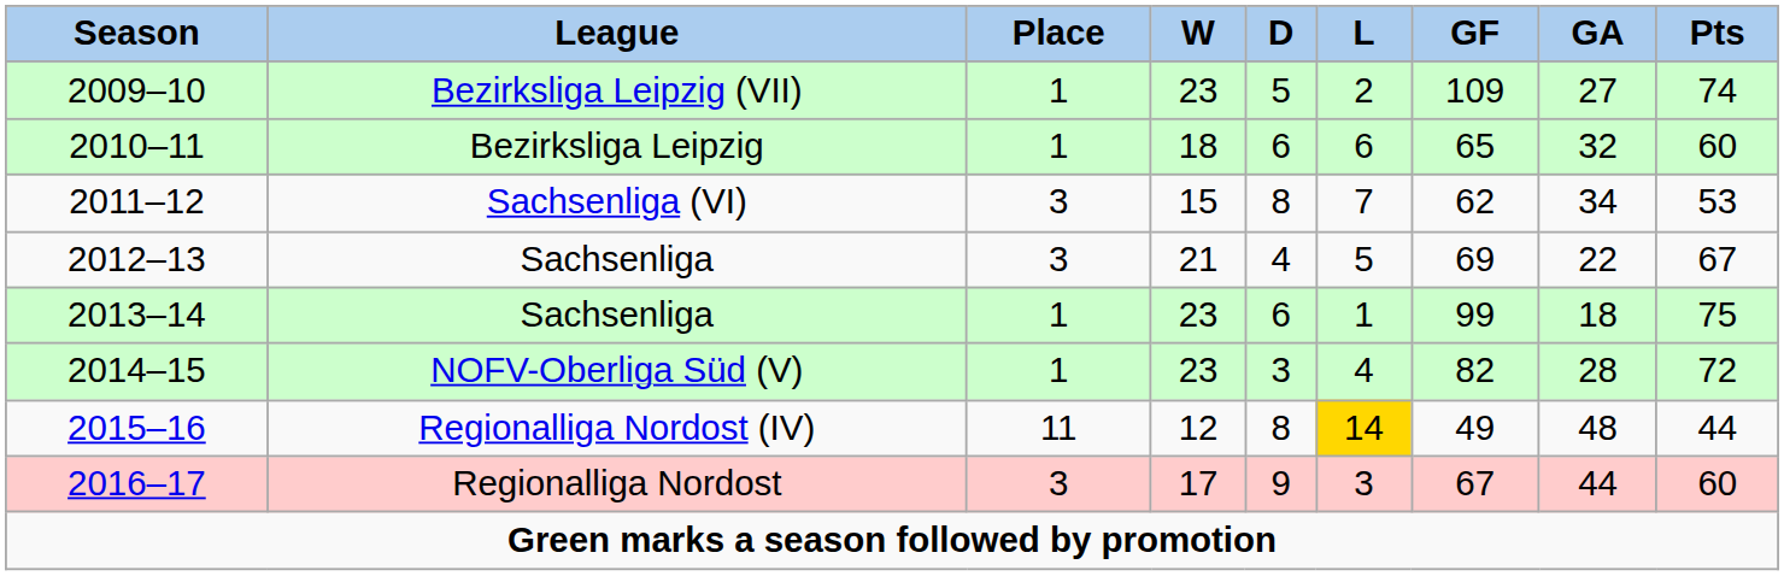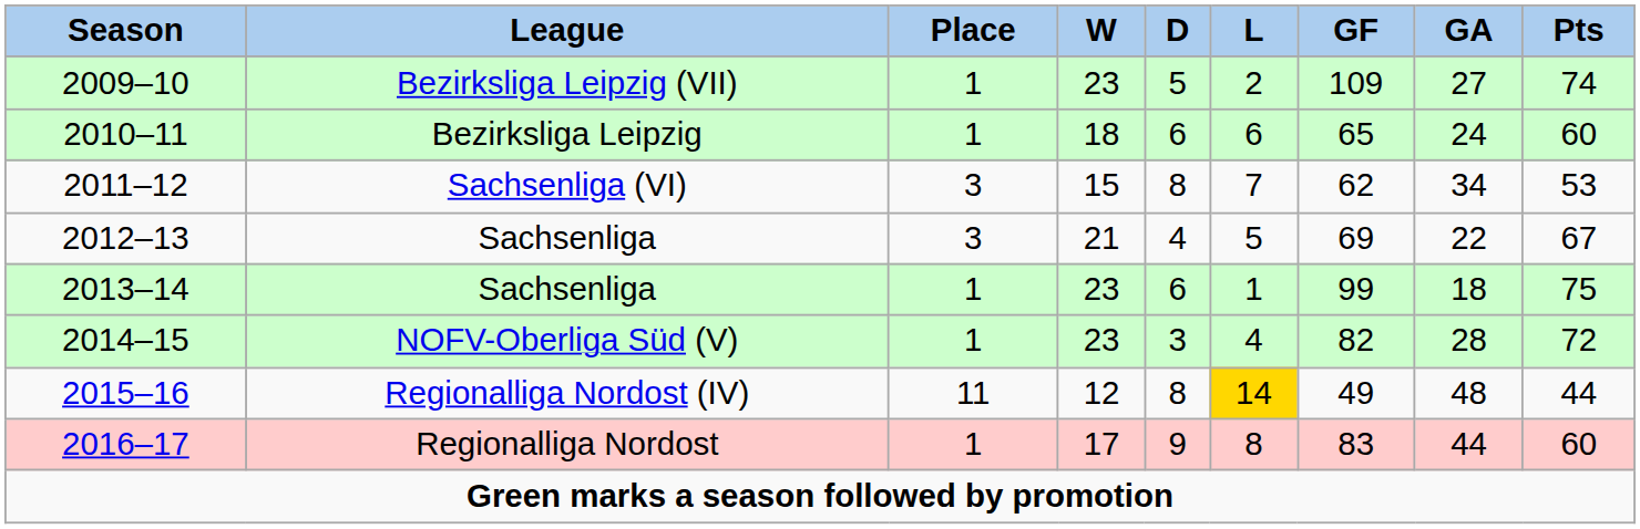2010–11 | GA: 32 -> 24
2016–17 | Place: 3 -> 1
2016–17 | L: 3 -> 8
2016–17 | GF: 67 -> 83
